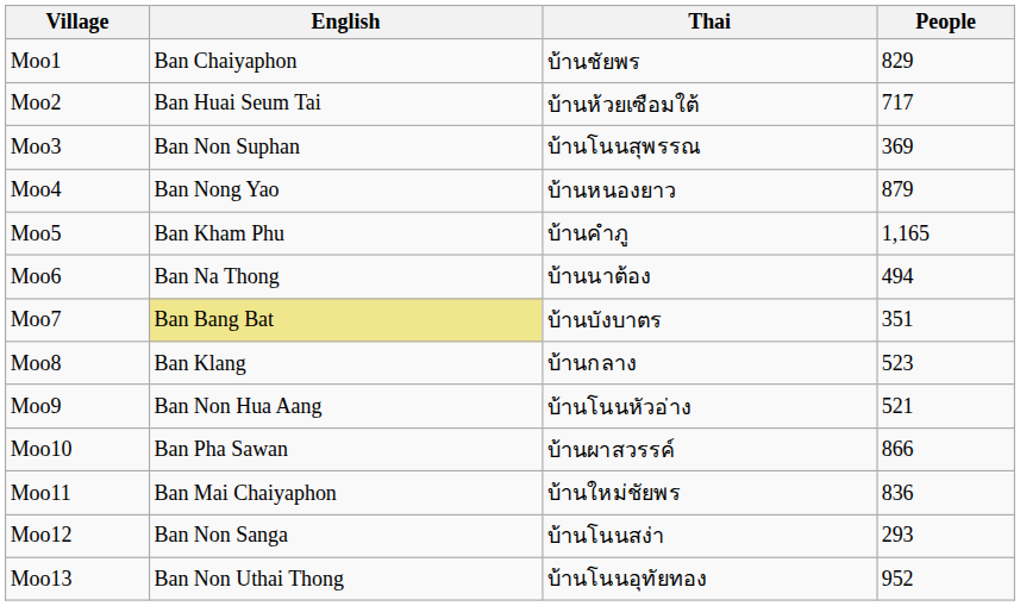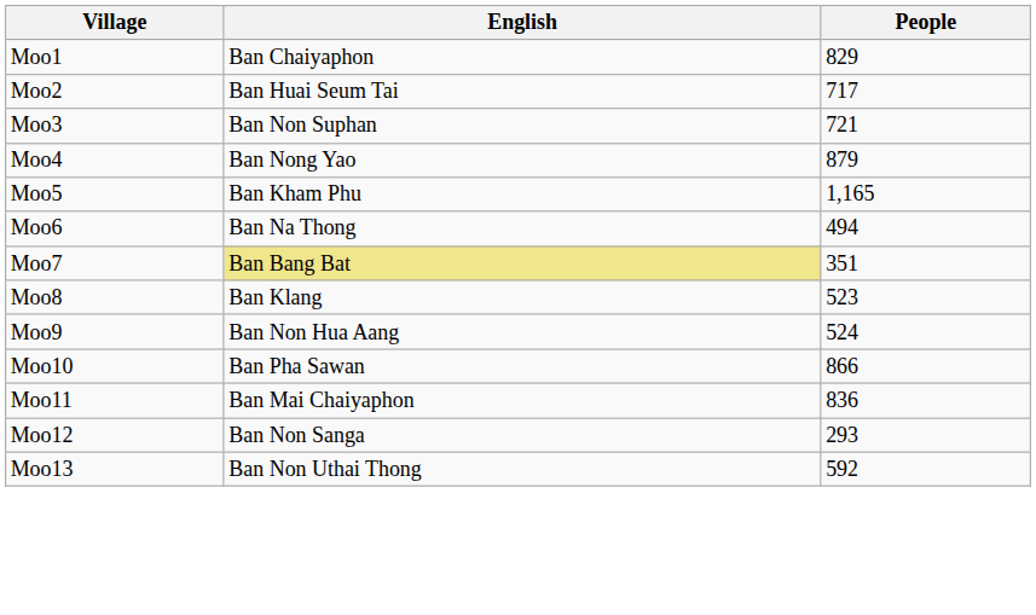- column: Thai | บ้านชัยพร | บ้านห้วยเซือมใต้ | บ้านโนนสุพรรณ | บ้านหนองยาว | บ้านคำภู | บ้านนาต้อง | บ้านบังบาตร | บ้านกลาง | บ้านโนนหัวอ่าง | บ้านผาสวรรค์ | บ้านใหม่ชัยพร | บ้านโนนสง่า | บ้านโนนอุทัยทอง
Moo3 | People: 369 -> 721
Moo9 | People: 521 -> 524
Moo13 | People: 952 -> 592
